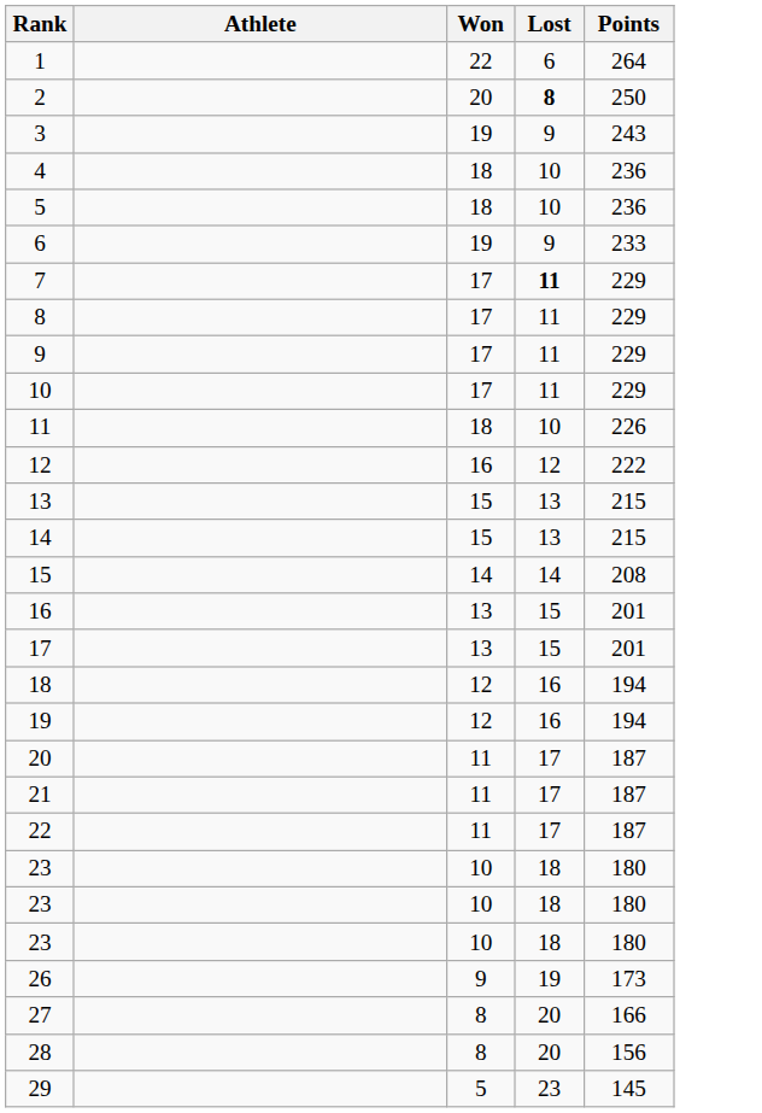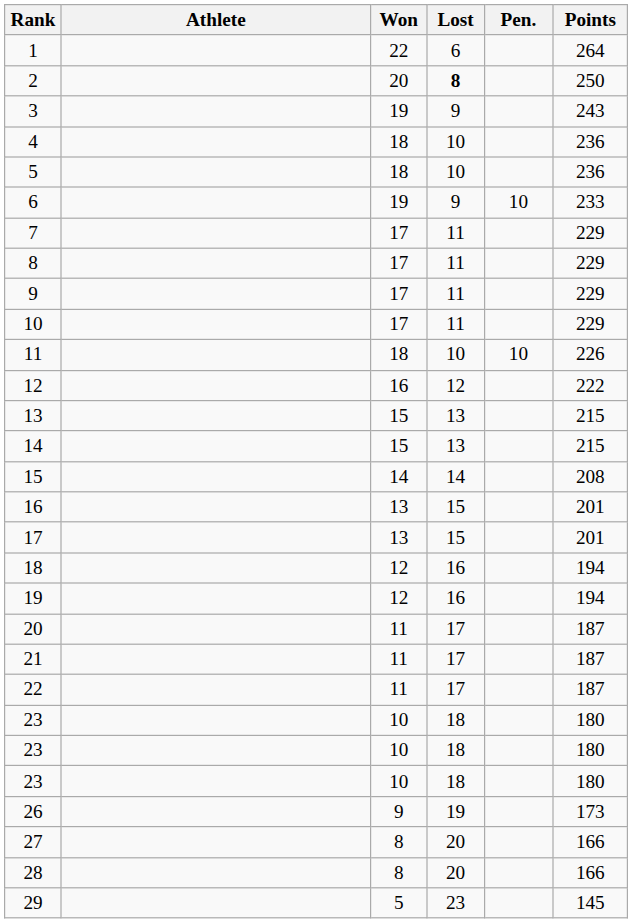+ column: Pen. | 10 | 10
7 | Lost: bold -> normal
28 | Points: 156 -> 166
